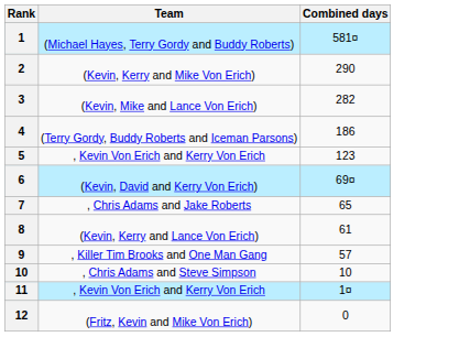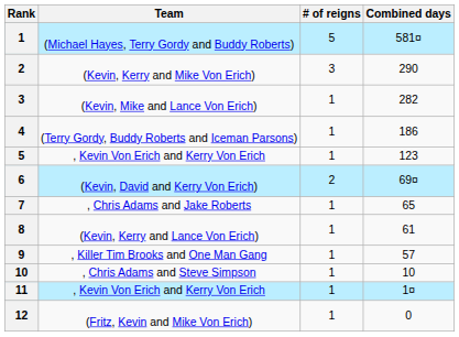+ column: # of reigns | 5 | 3 | 1 | 1 | 1 | 2 | 1 | 1 | 1 | 1 | 1 | 1
